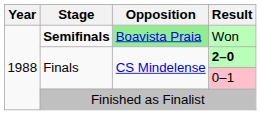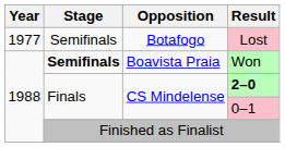+ row: 1977 | Semifinals | Botafogo | Lost
Won | Opposition: lightgreen background -> no background
